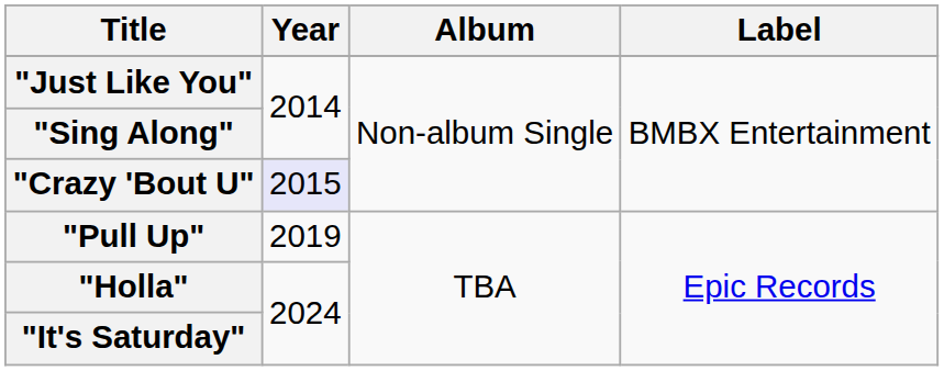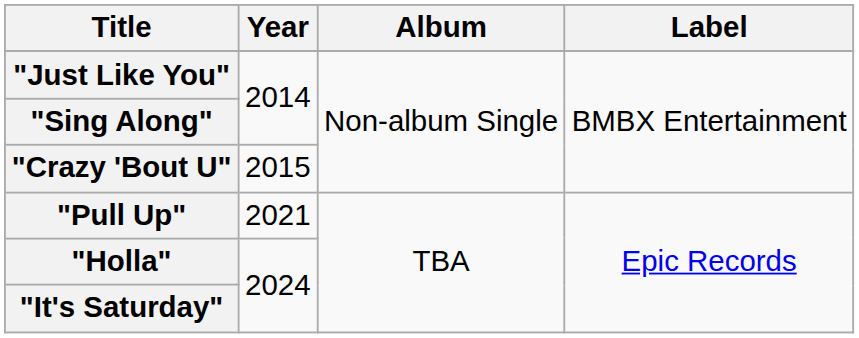"Crazy 'Bout U" | Year: lavender background -> no background
"Pull Up" | Year: 2019 -> 2021
